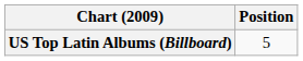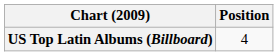US Top Latin Albums (Billboard) | Position: 5 -> 4
